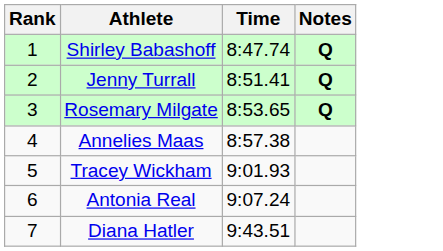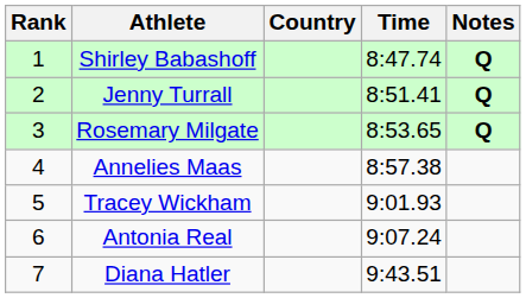+ column: Country
